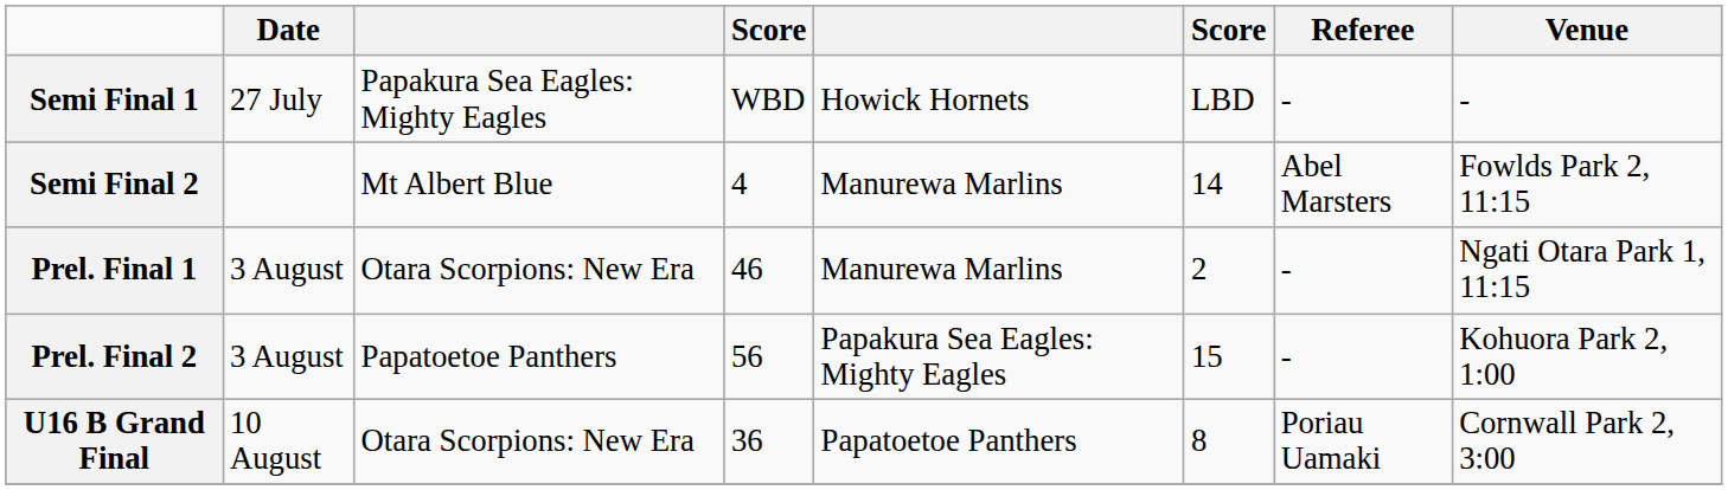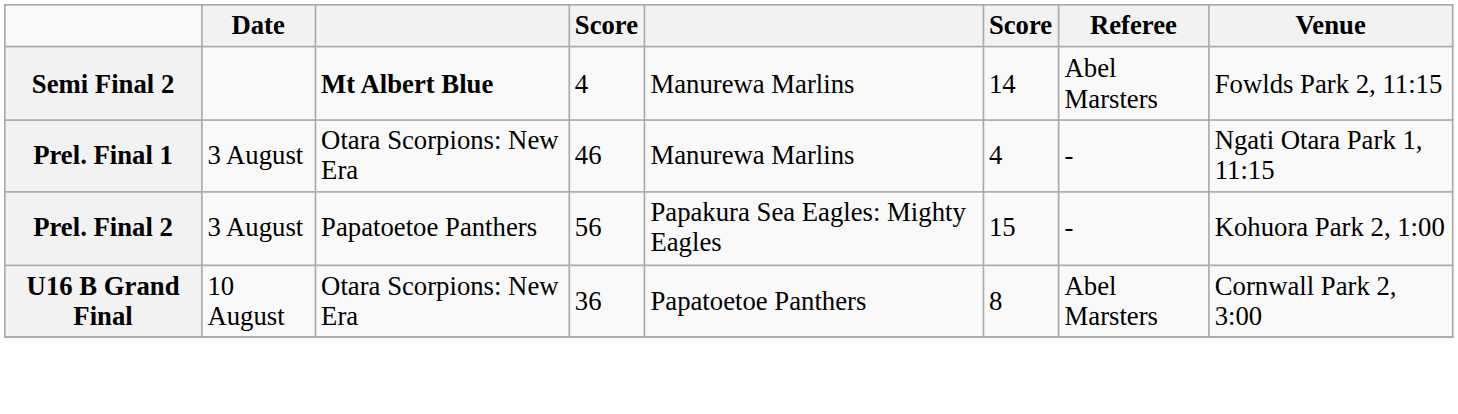- row: Semi Final 1 | 27 July | Papakura Sea Eagles: Mighty Eagles | WBD | Howick Hornets | LBD | - | -
Semi Final 2 | column 3: normal -> bold
Prel. Final 1 | column 6: 2 -> 4
U16 B Grand Final | Referee: Poriau Uamaki -> Abel Marsters
